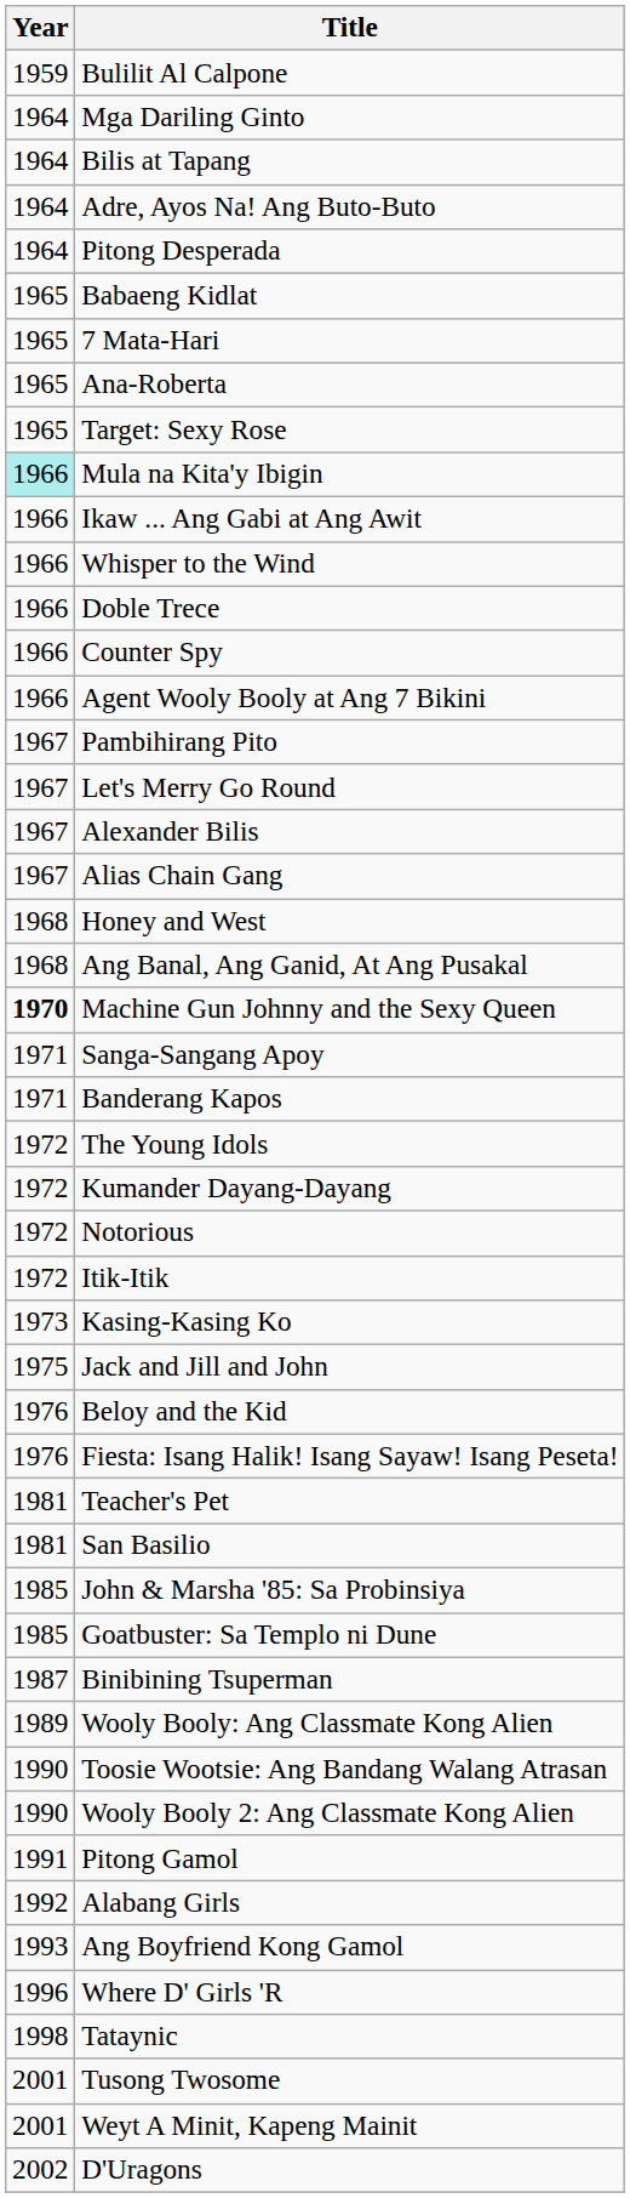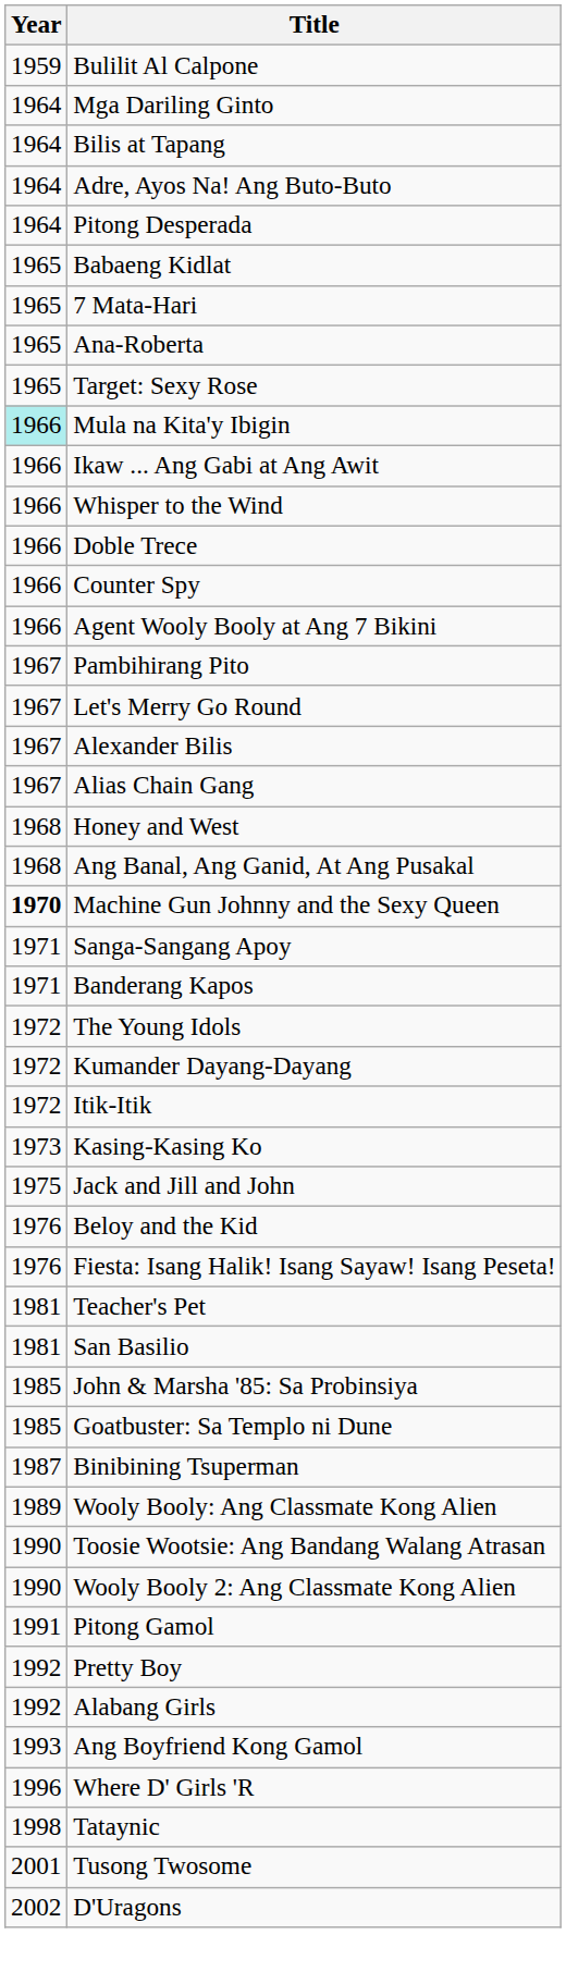- row: 1972 | Notorious
+ row: 1992 | Pretty Boy
- row: 2001 | Weyt A Minit, Kapeng Mainit
